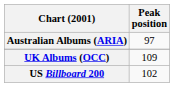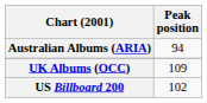Australian Albums (ARIA) | Peak position: 97 -> 94
